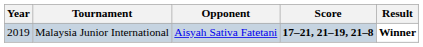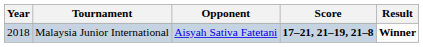Malaysia Junior International | Year: 2019 -> 2018
